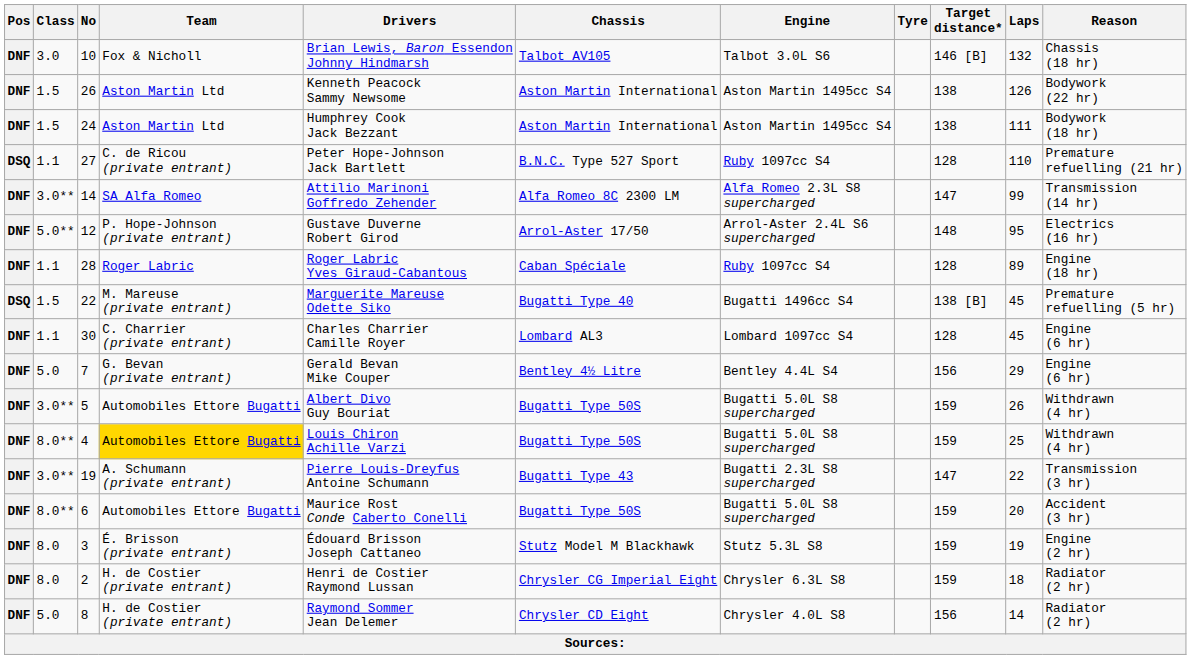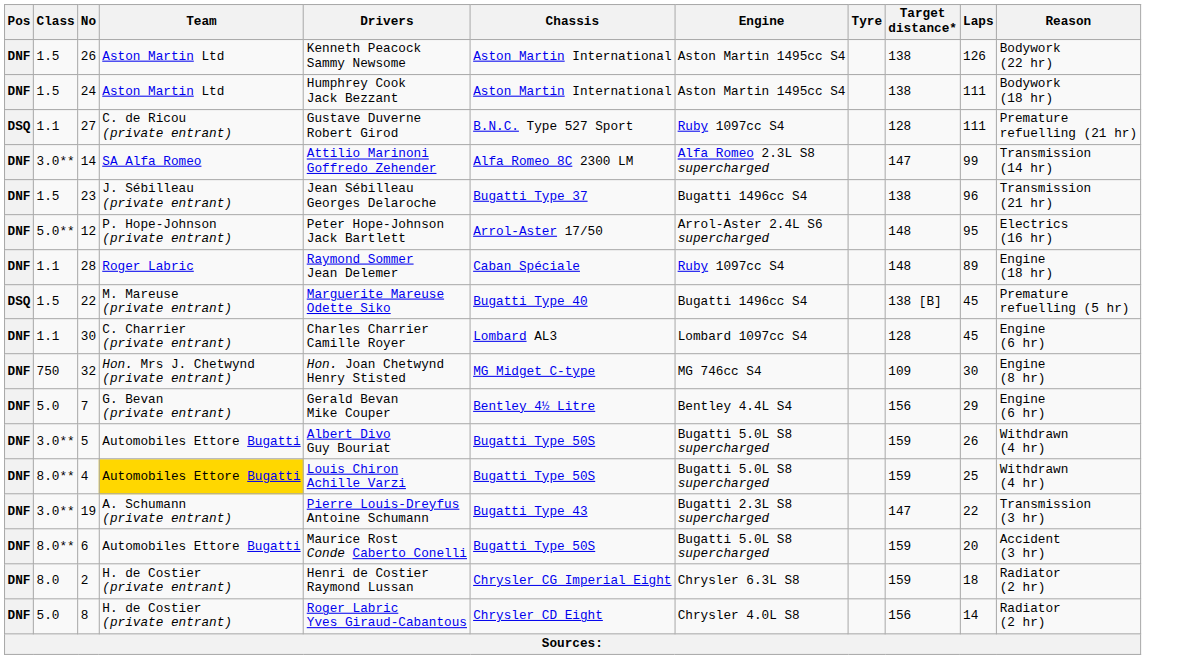- row: DNF | 3.0 | 10 | Fox & Nicholl | Brian Lewis, Baron Essendon Johnny Hindmarsh | Talbot AV105 | Talbot 3.0L S6 | 146 [B] | 132 | Chassis (18 hr)
27 | Drivers: Peter Hope-Johnson Jack Bartlett -> Gustave Duverne Robert Girod
27 | Laps: 110 -> 111
+ row: DNF | 1.5 | 23 | J. Sébilleau (private entrant) | Jean Sébilleau Georges Delaroche | Bugatti Type 37 | Bugatti 1496cc S4 | 138 | 96 | Transmission (21 hr)
12 | Drivers: Gustave Duverne Robert Girod -> Peter Hope-Johnson Jack Bartlett
28 | Drivers: Roger Labric Yves Giraud-Cabantous -> Raymond Sommer Jean Delemer
28 | Target distance*: 128 -> 148
+ row: DNF | 750 | 32 | Hon. Mrs J. Chetwynd (private entrant) | Hon. Joan Chetwynd Henry Stisted | MG Midget C-type | MG 746cc S4 | 109 | 30 | Engine (8 hr)
- row: DNF | 8.0 | 3 | É. Brisson (private entrant) | Édouard Brisson Joseph Cattaneo | Stutz Model M Blackhawk | Stutz 5.3L S8 | 159 | 19 | Engine (2 hr)
8 | Drivers: Raymond Sommer Jean Delemer -> Roger Labric Yves Giraud-Cabantous
